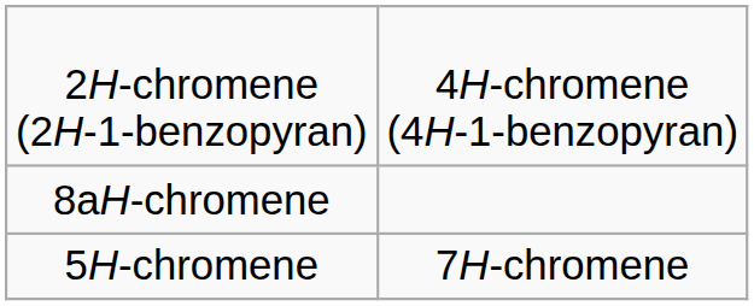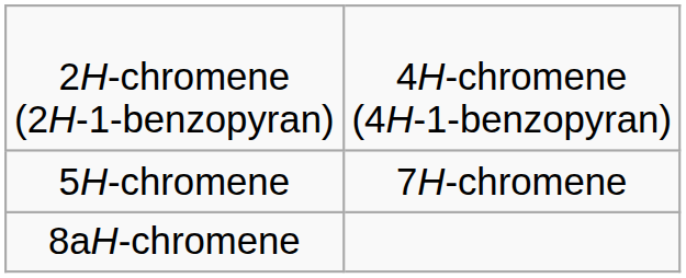rows swapped: 5H-chromene <-> 8aH-chromene
